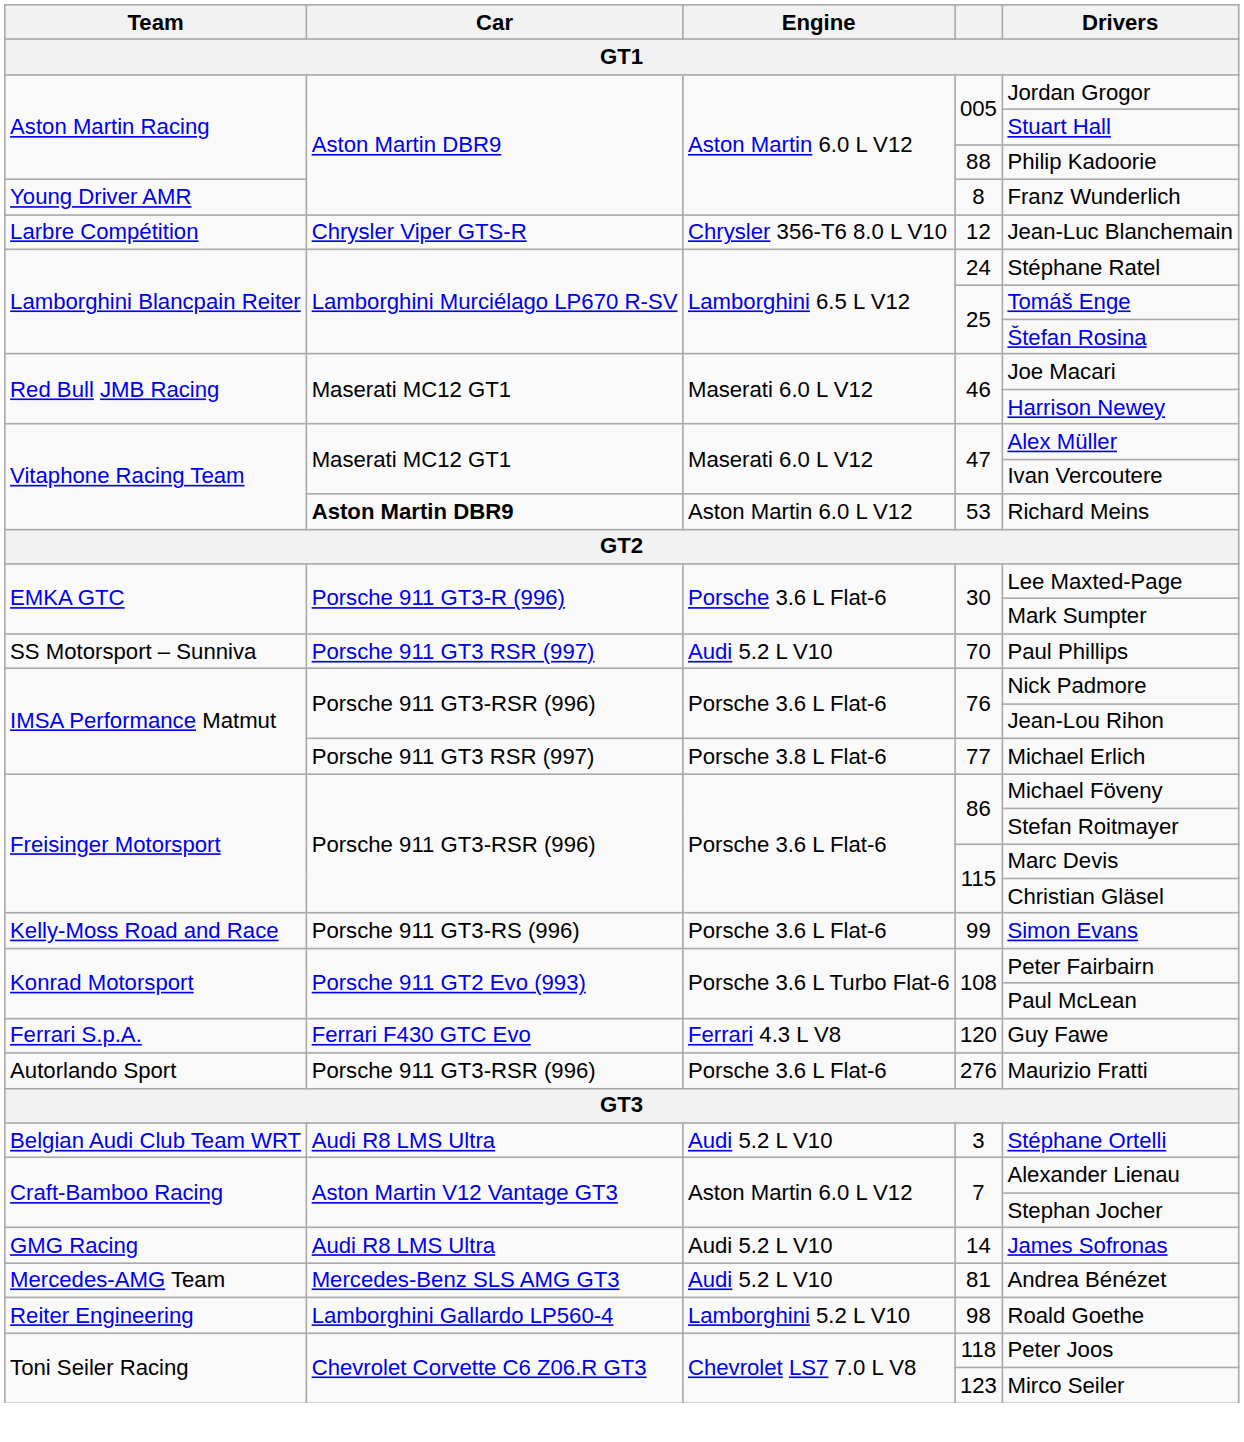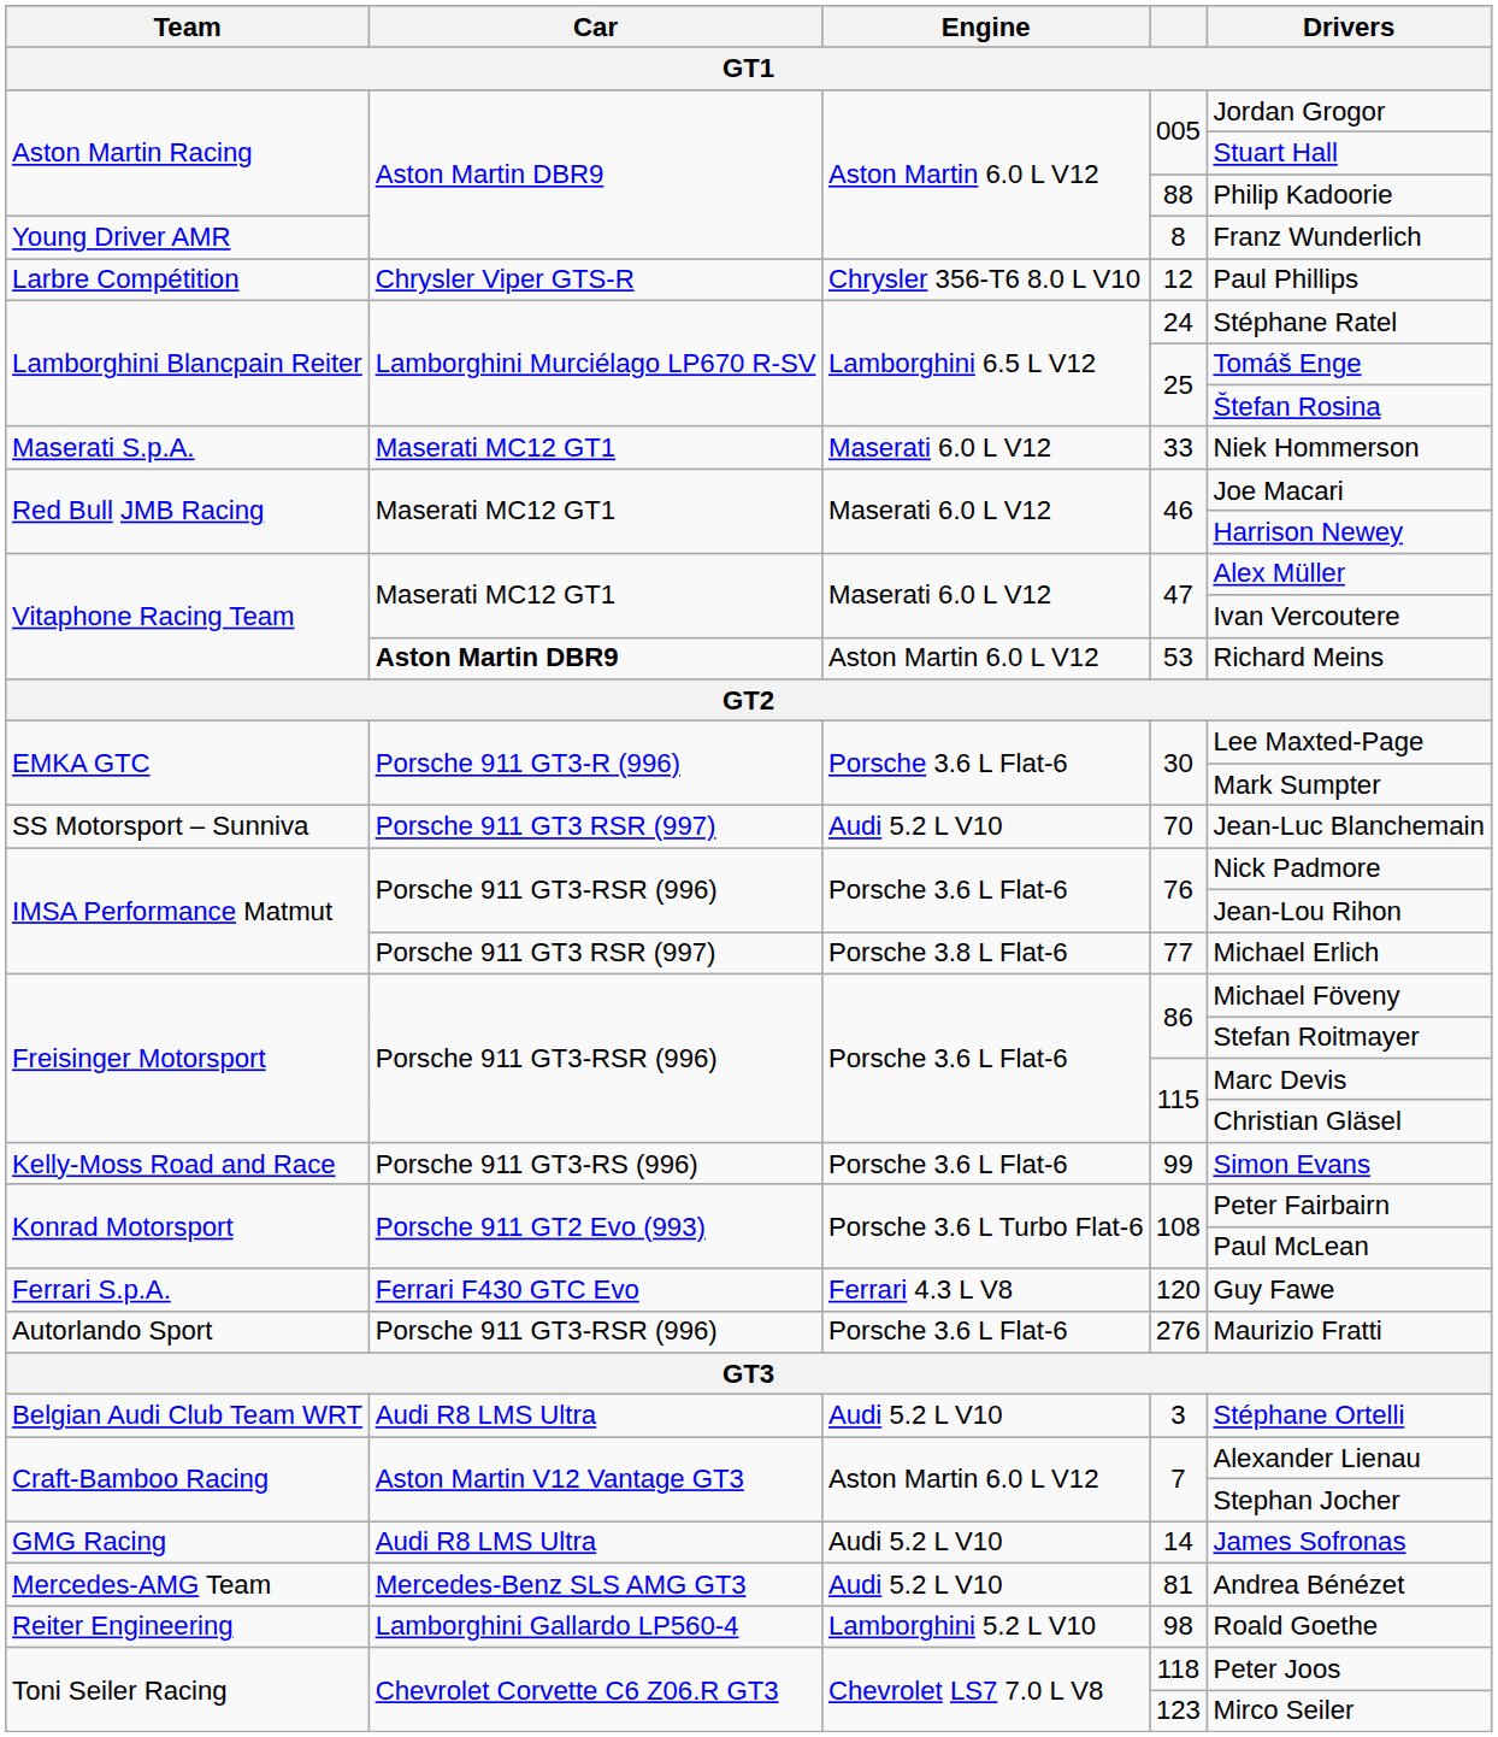12 | Drivers: Jean-Luc Blanchemain -> Paul Phillips
+ row: Maserati S.p.A. | Maserati MC12 GT1 | Maserati 6.0 L V12 | 33 | Niek Hommerson
70 | Drivers: Paul Phillips -> Jean-Luc Blanchemain
